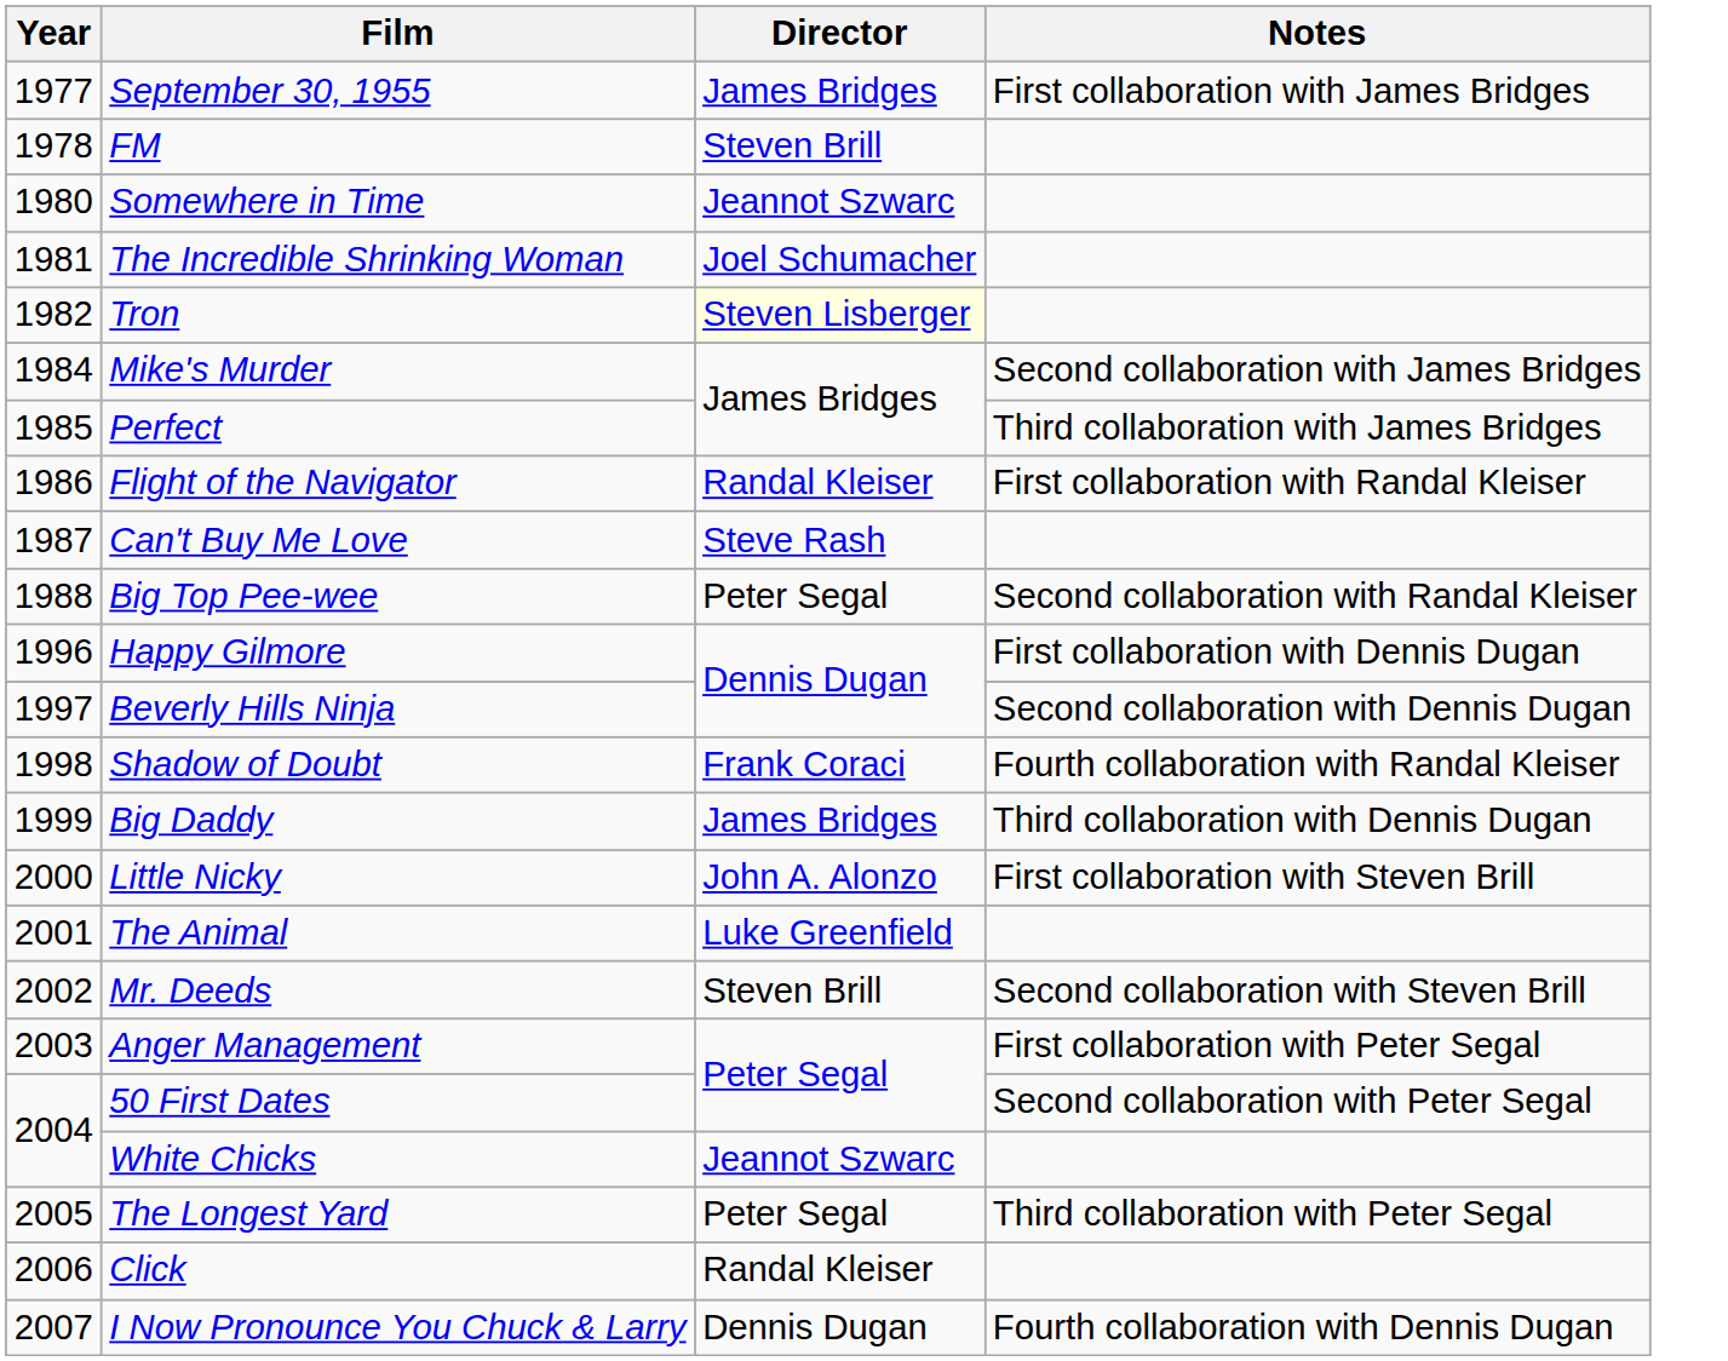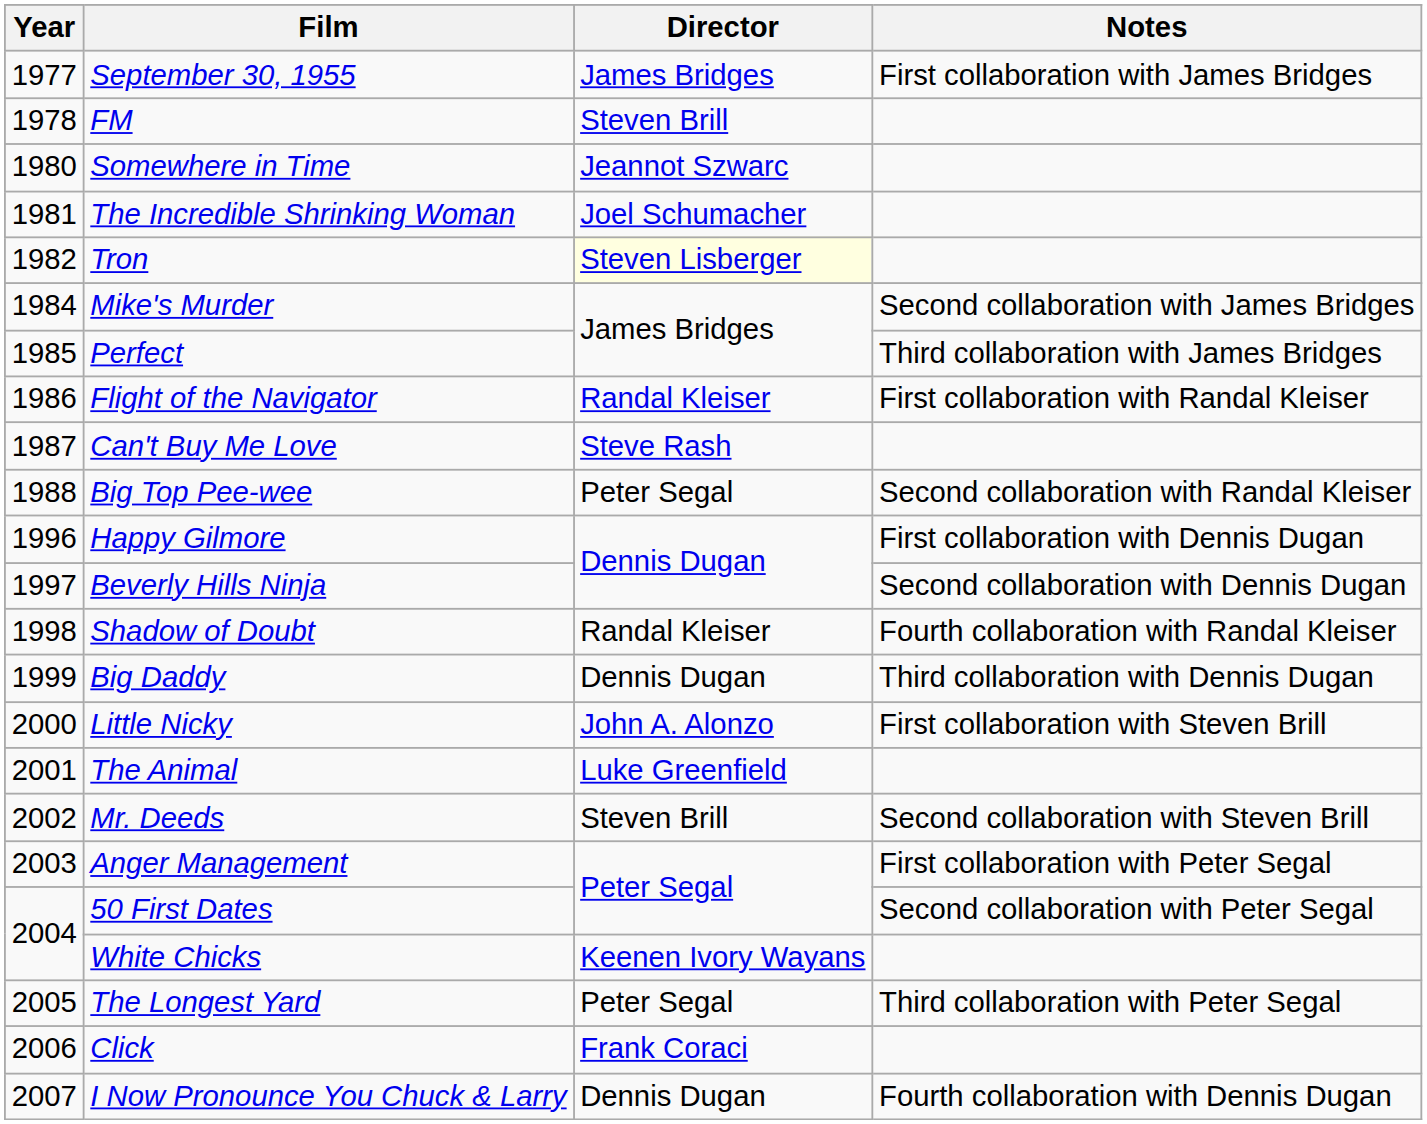Shadow of Doubt | Director: Frank Coraci -> Randal Kleiser
Big Daddy | Director: James Bridges -> Dennis Dugan
White Chicks | Director: Jeannot Szwarc -> Keenen Ivory Wayans
Click | Director: Randal Kleiser -> Frank Coraci
